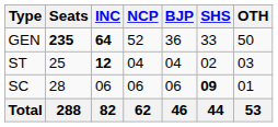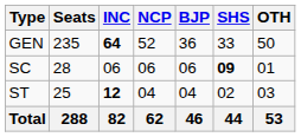GEN | Seats: bold -> normal
rows swapped: SC <-> ST
